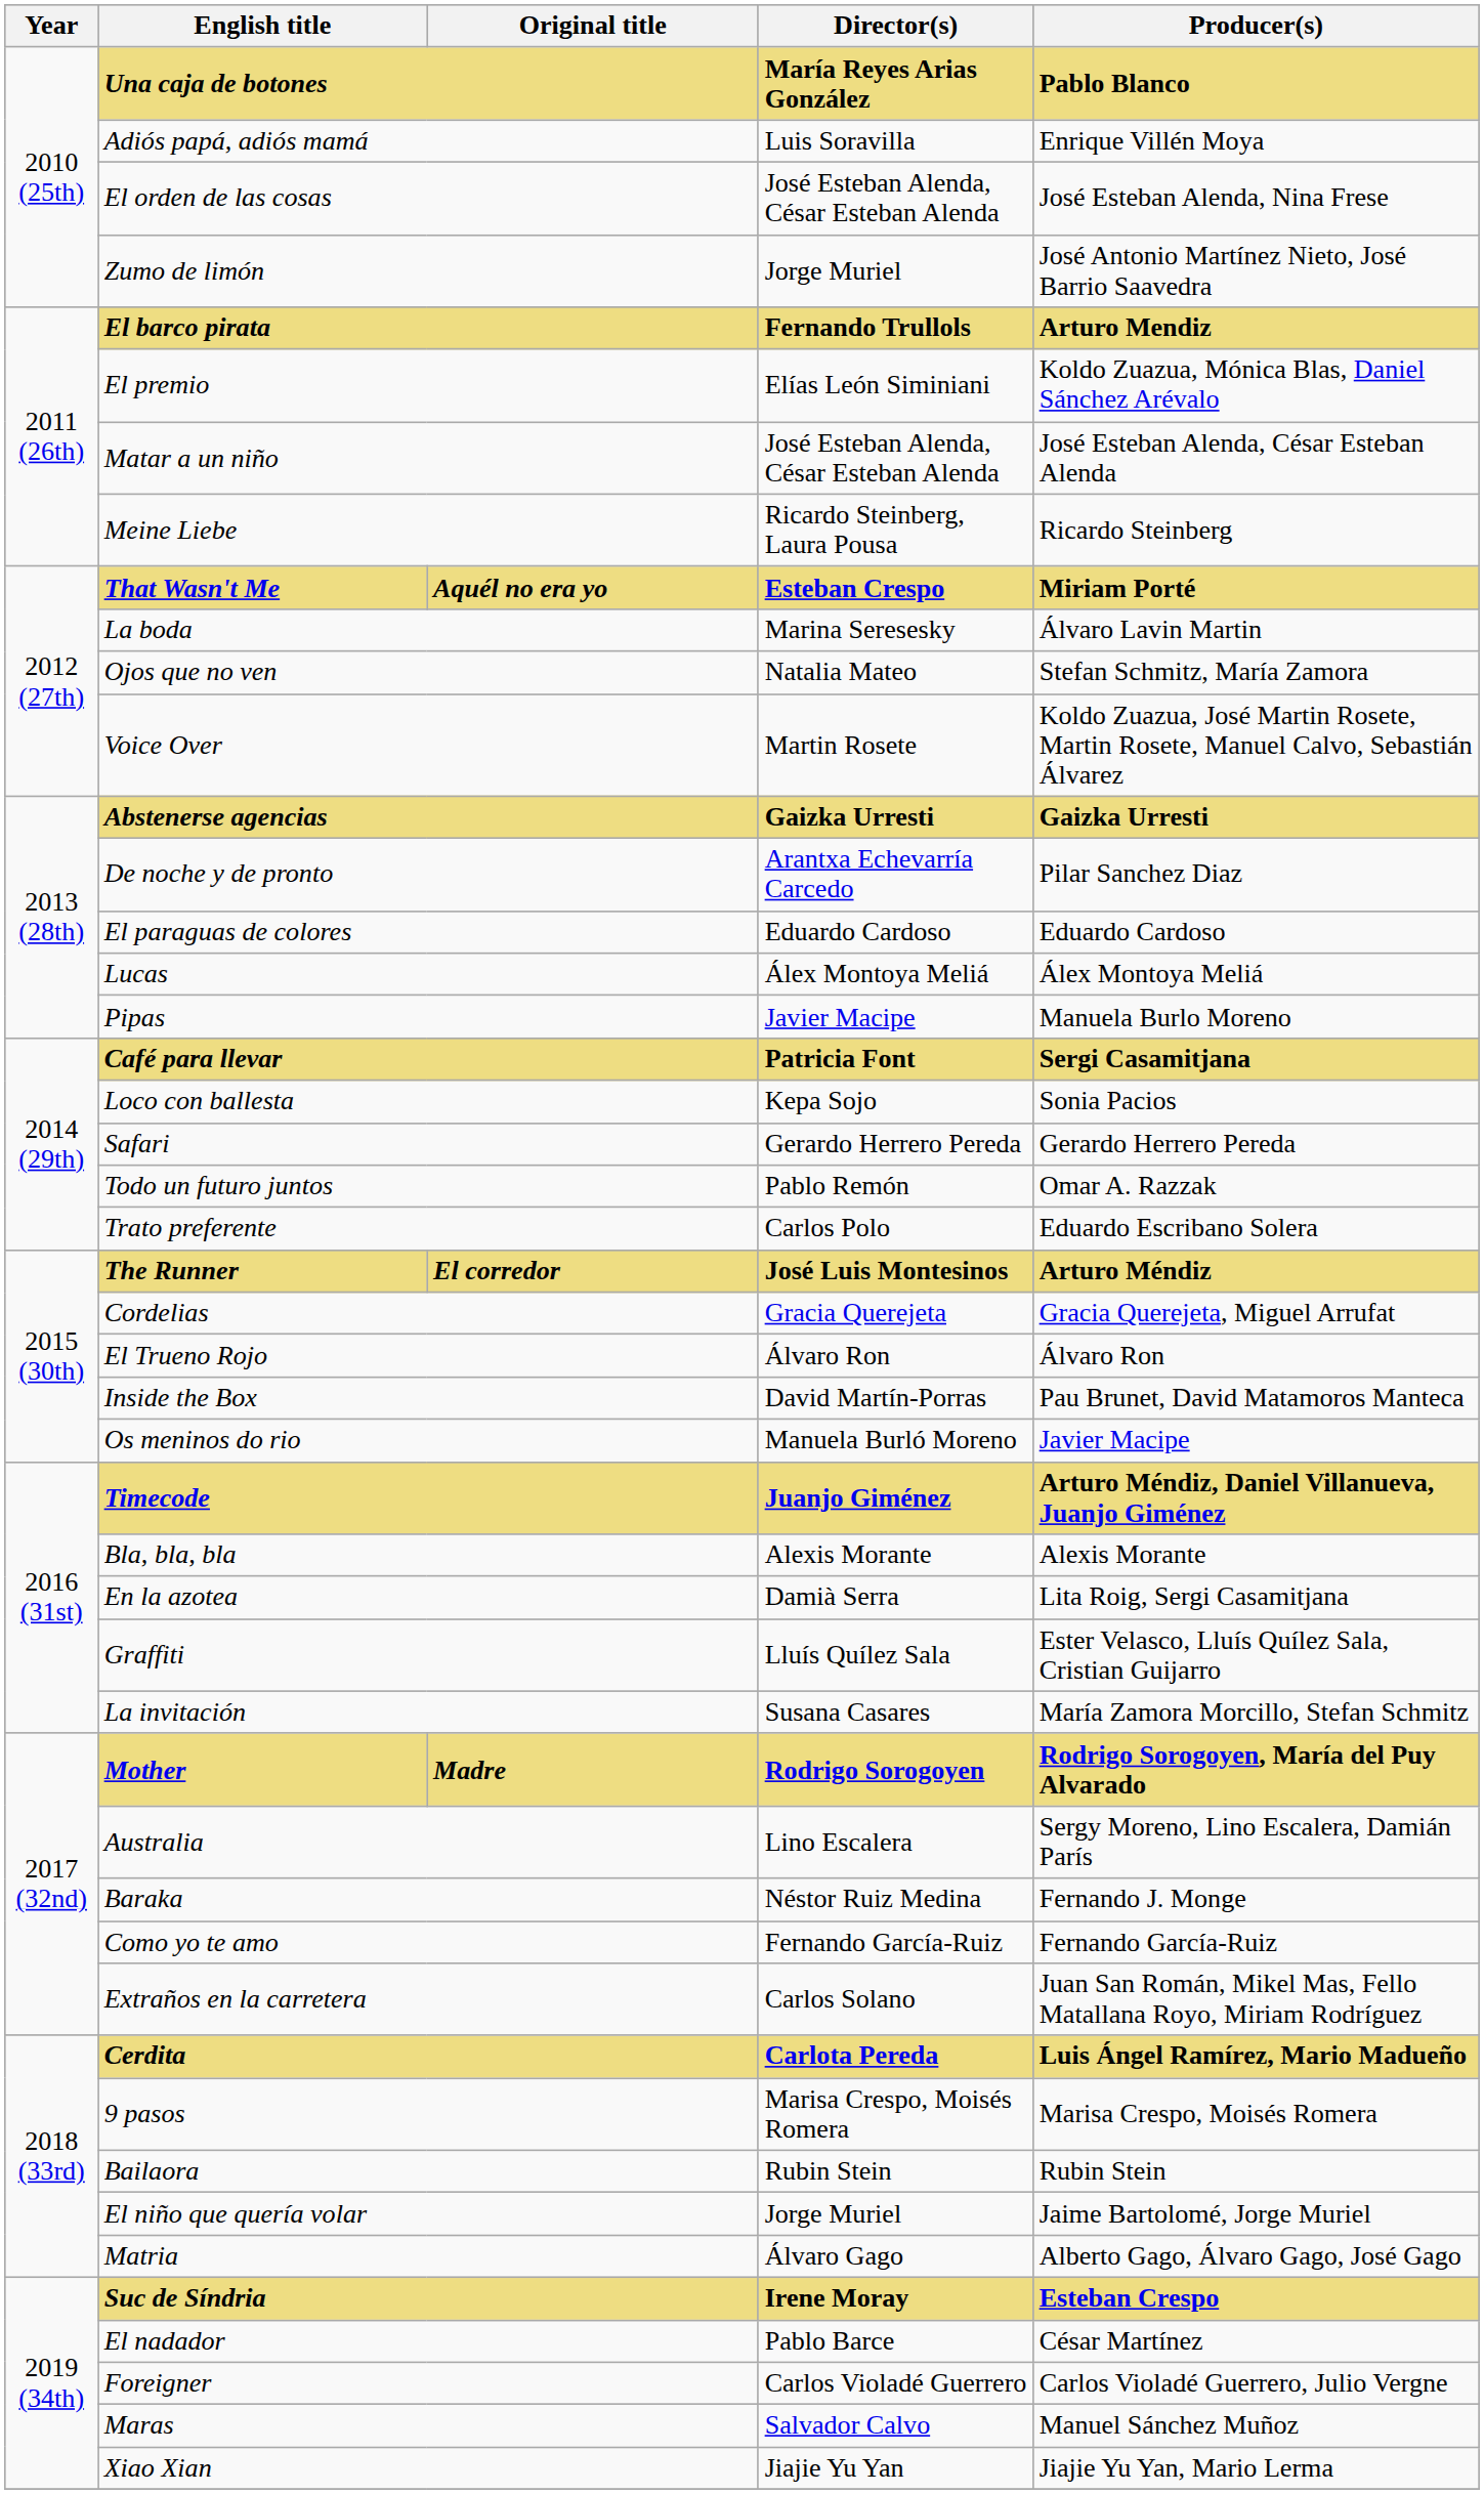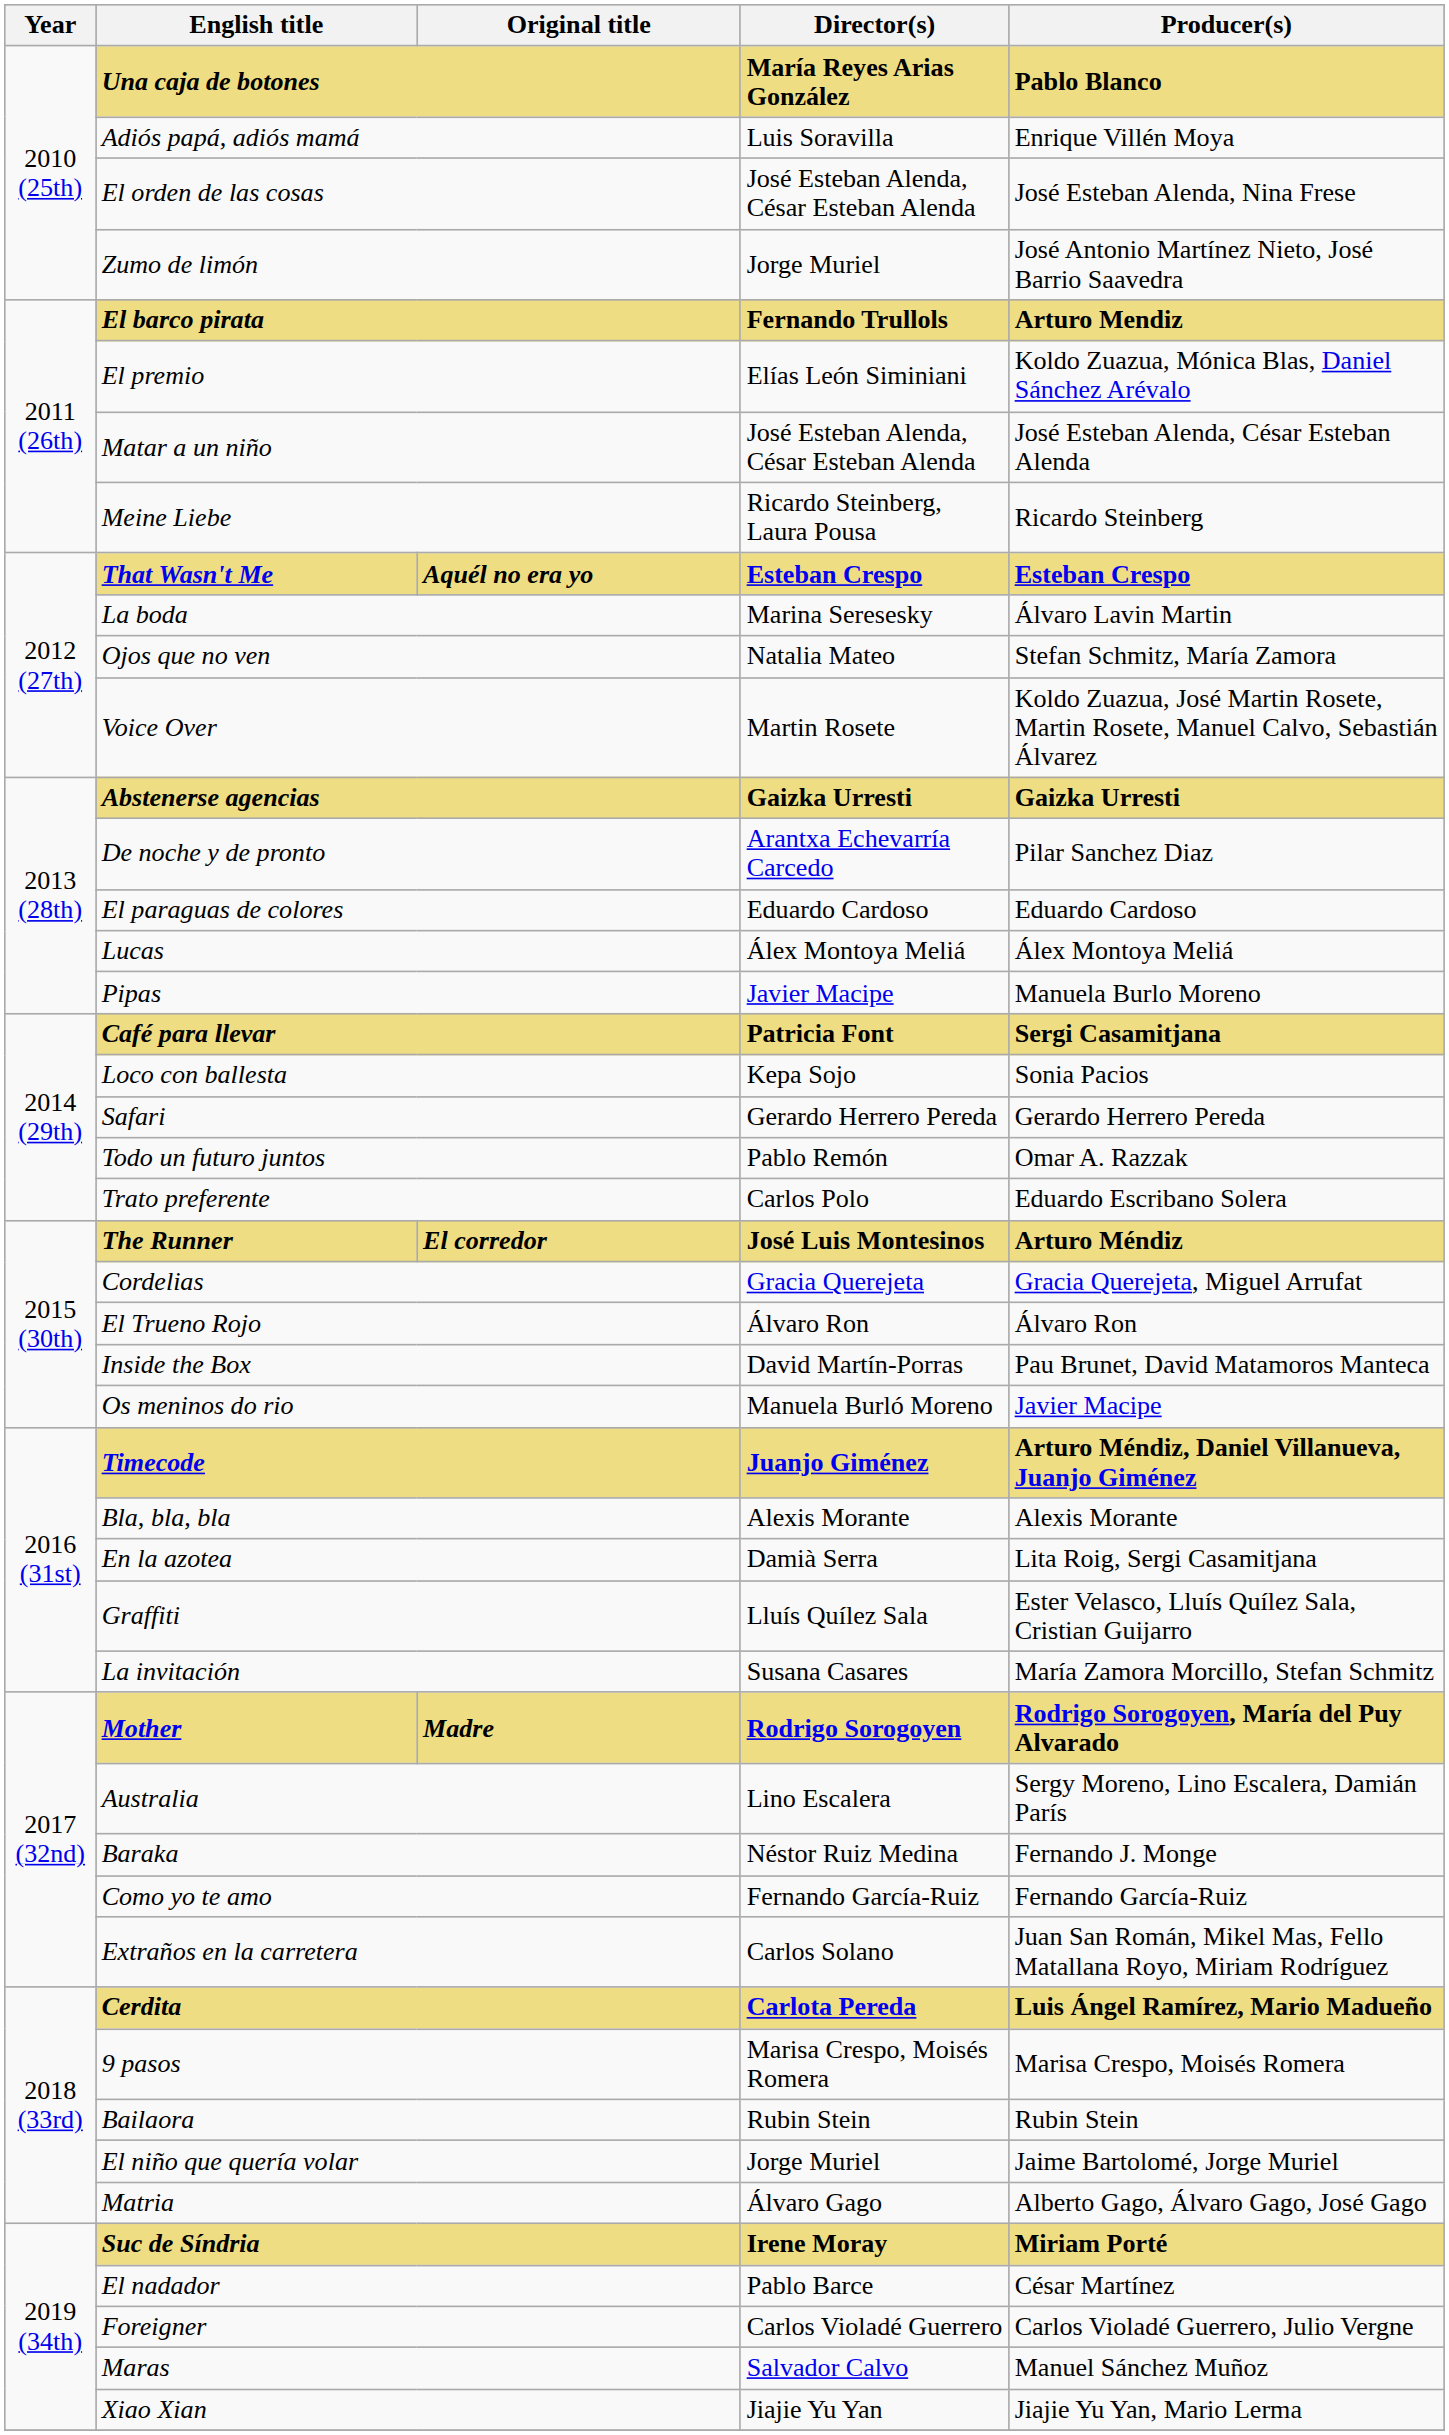That Wasn't Me | Producer(s): Miriam Porté -> Esteban Crespo
Suc de Síndria | Producer(s): Esteban Crespo -> Miriam Porté
